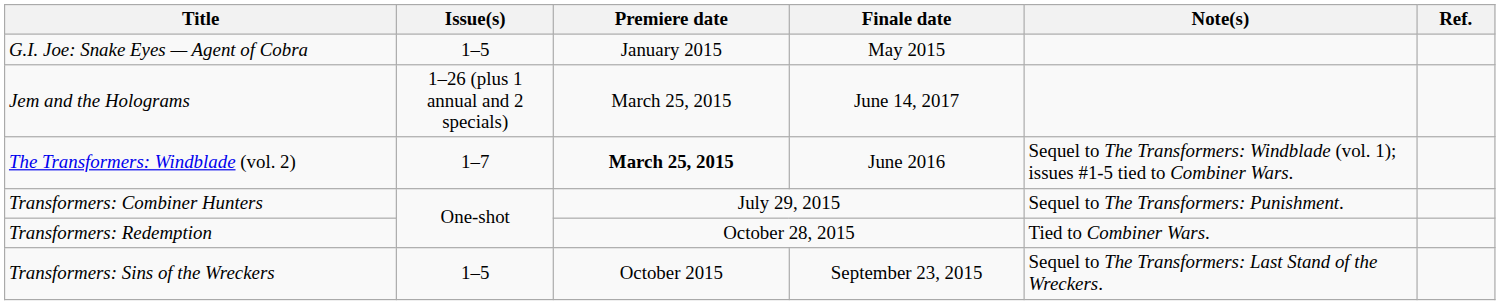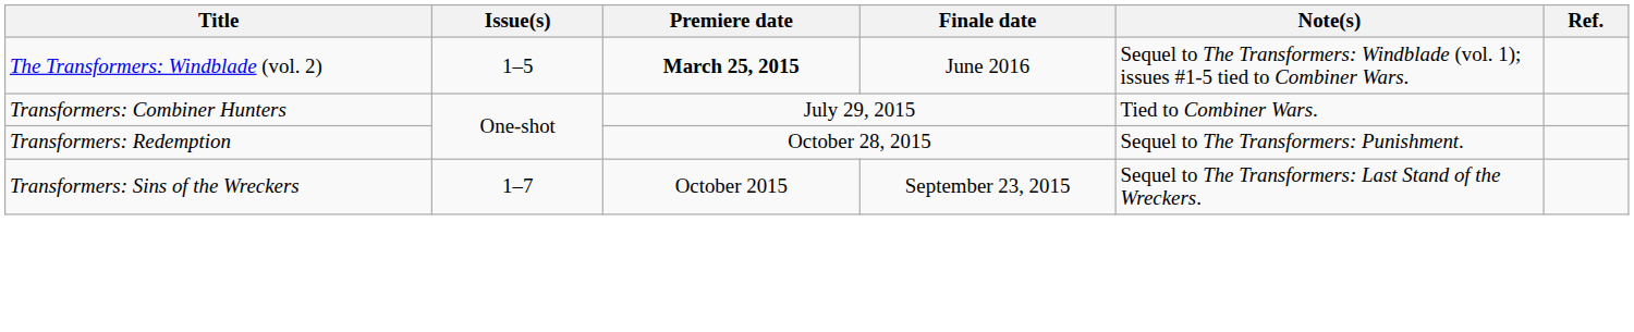- row: G.I. Joe: Snake Eyes — Agent of Cobra | 1–5 | January 2015 | May 2015
- row: Jem and the Holograms | 1–26 (plus 1 annual and 2 specials) | March 25, 2015 | June 14, 2017
The Transformers: Windblade (vol. 2) | Issue(s): 1–7 -> 1–5
Transformers: Combiner Hunters | Note(s): Sequel to The Transformers: Punishment. -> Tied to Combiner Wars.
Transformers: Redemption | Note(s): Tied to Combiner Wars. -> Sequel to The Transformers: Punishment.
Transformers: Sins of the Wreckers | Issue(s): 1–5 -> 1–7
